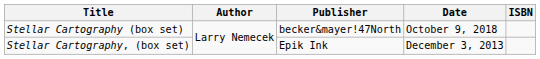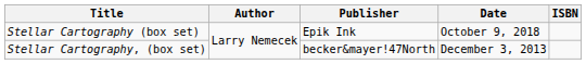Stellar Cartography (box set) | Publisher: becker&mayer!47North -> Epik Ink
Stellar Cartography, (box set) | Publisher: Epik Ink -> becker&mayer!47North
